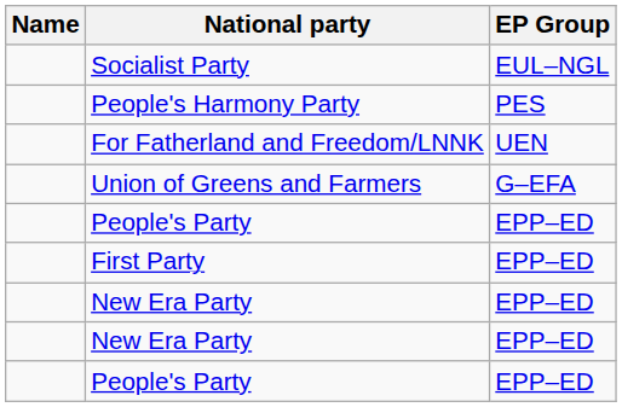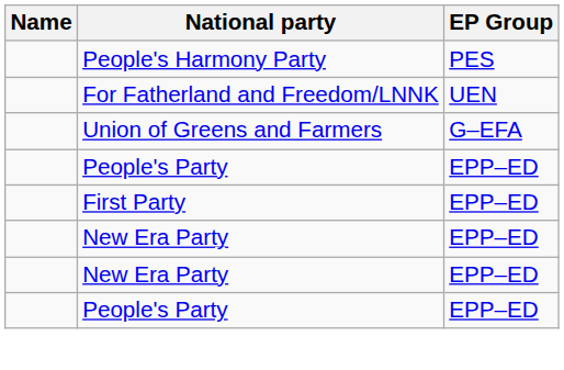- row: Socialist Party | EUL–NGL
